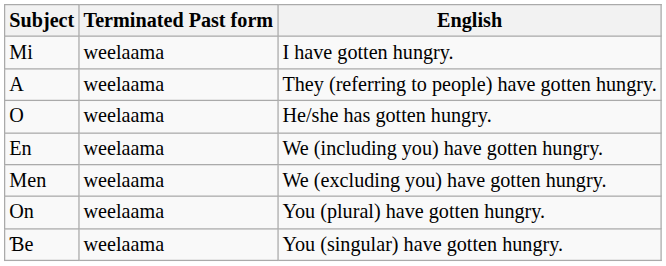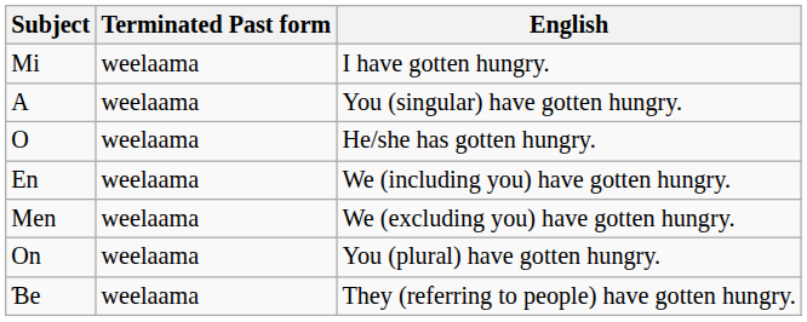A | English: They (referring to people) have gotten hungry. -> You (singular) have gotten hungry.
Ɓe | English: You (singular) have gotten hungry. -> They (referring to people) have gotten hungry.
